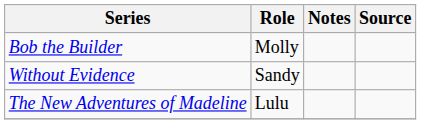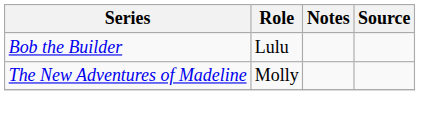Bob the Builder | Role: Molly -> Lulu
- row: Without Evidence | Sandy
The New Adventures of Madeline | Role: Lulu -> Molly
